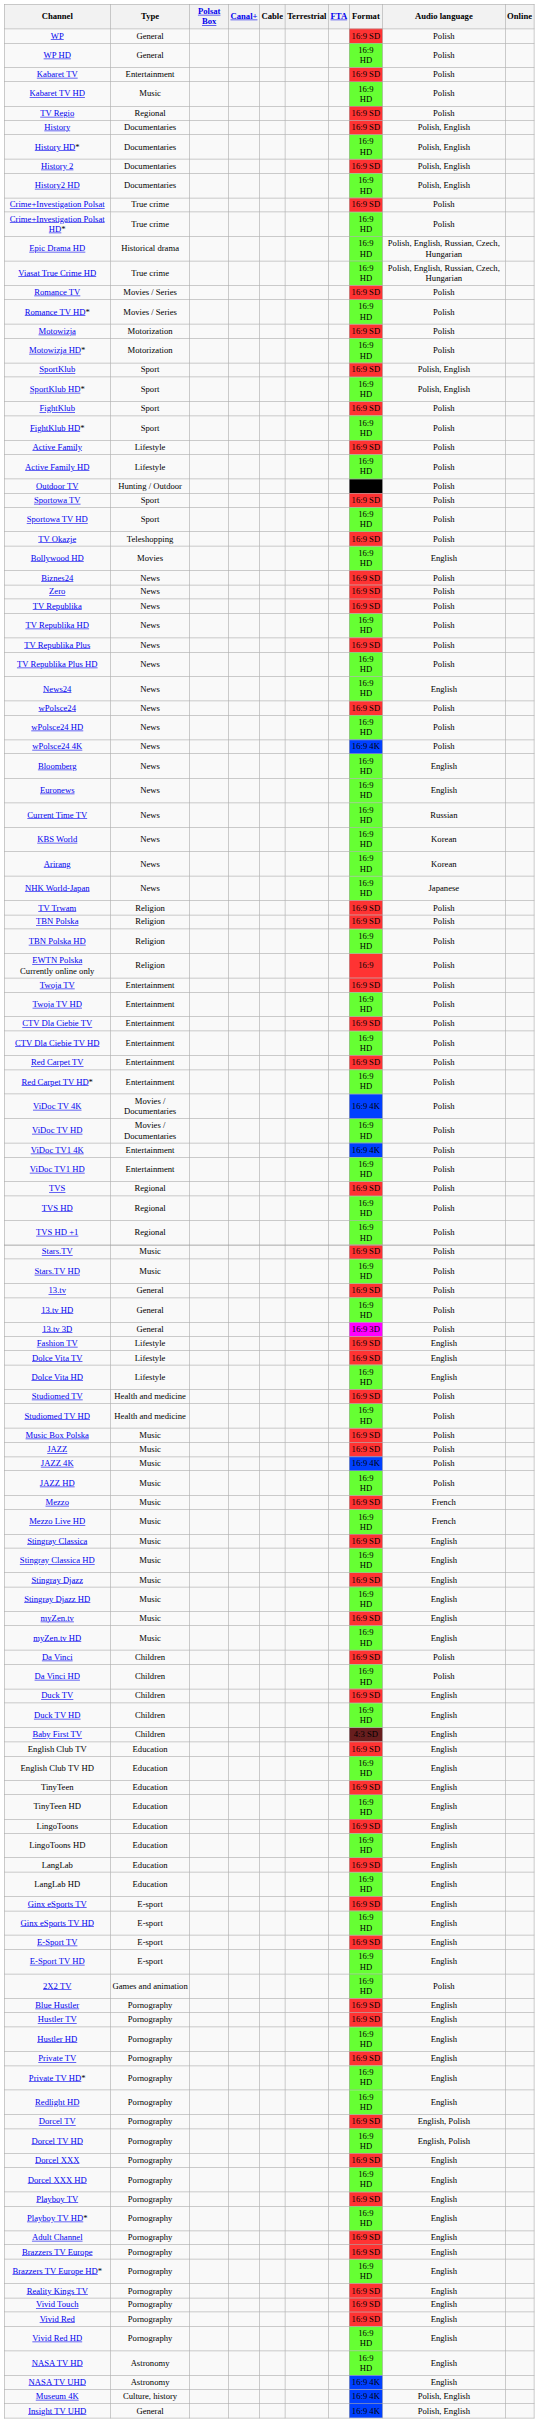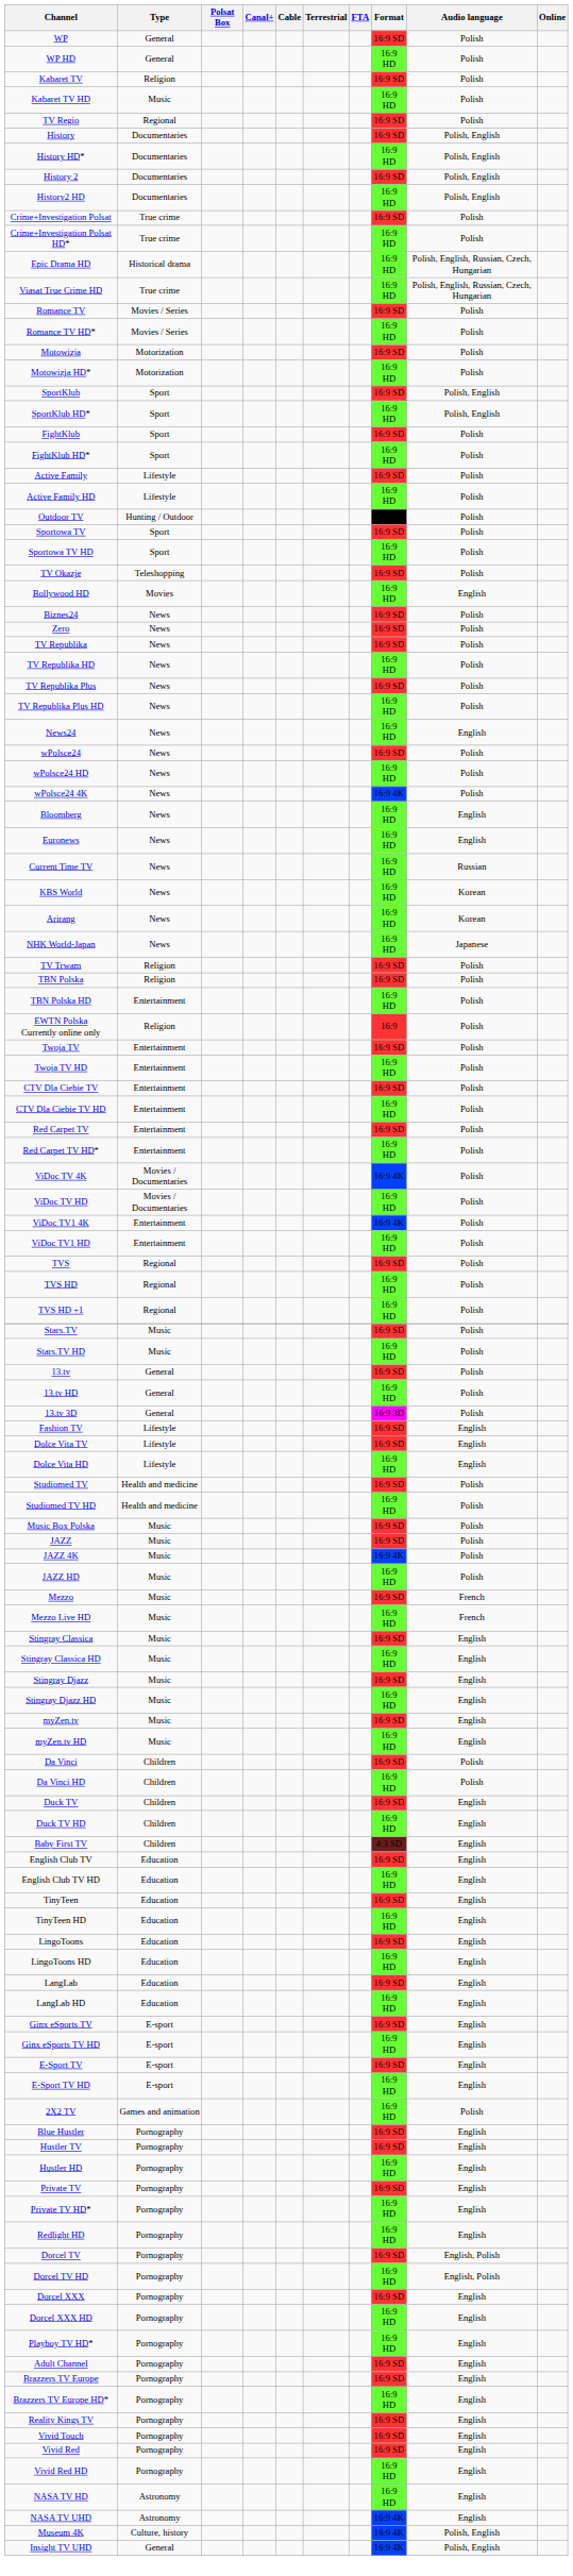Kabaret TV | Type: Entertainment -> Religion
TBN Polska HD | Type: Religion -> Entertainment
- row: Playboy TV | Pornography | 16:9 SD | English
